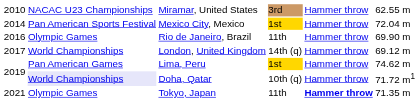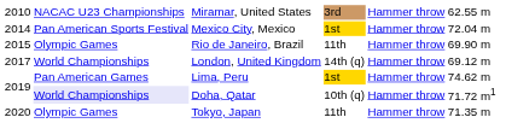Rio de Janeiro, Brazil | column 1: 2016 -> 2015
Tokyo, Japan | column 1: 2021 -> 2020
Tokyo, Japan | column 5: bold -> normal
